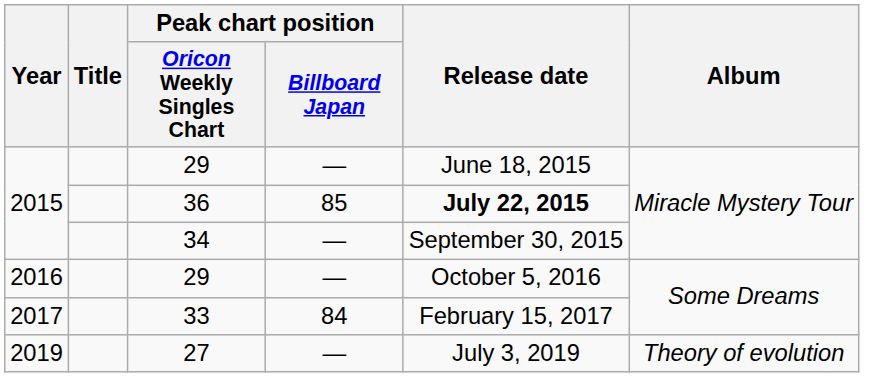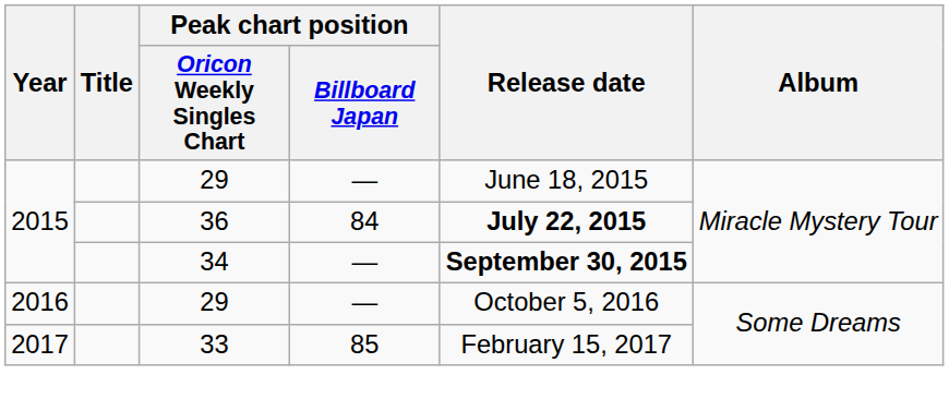36 | Peak chart position / Billboard Japan: 85 -> 84
34 | Release date: normal -> bold
33 | Peak chart position / Billboard Japan: 84 -> 85
- row: 2019 | 27 | — | July 3, 2019 | Theory of evolution
